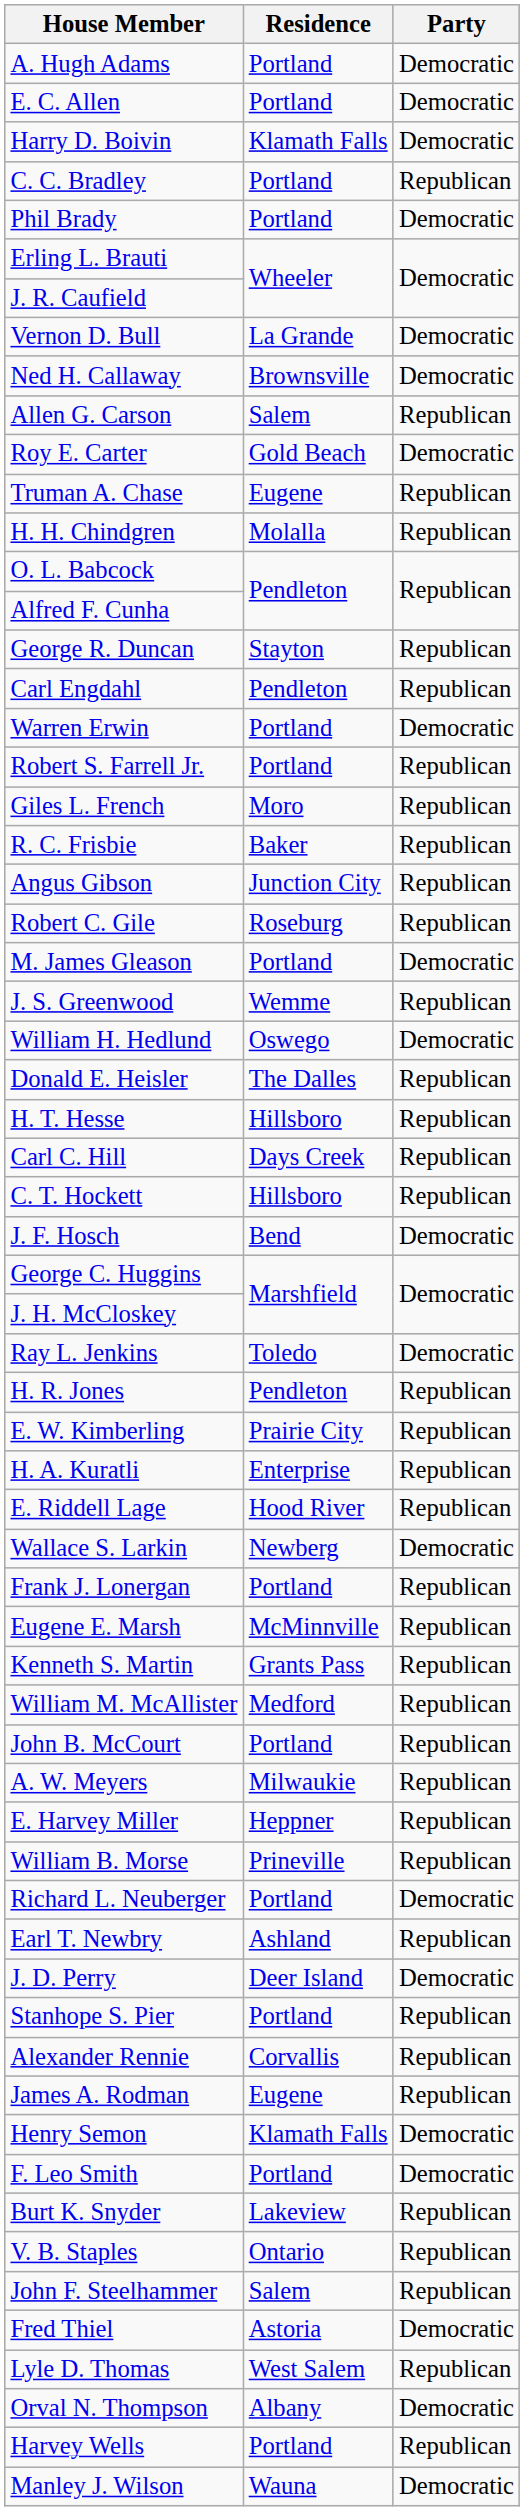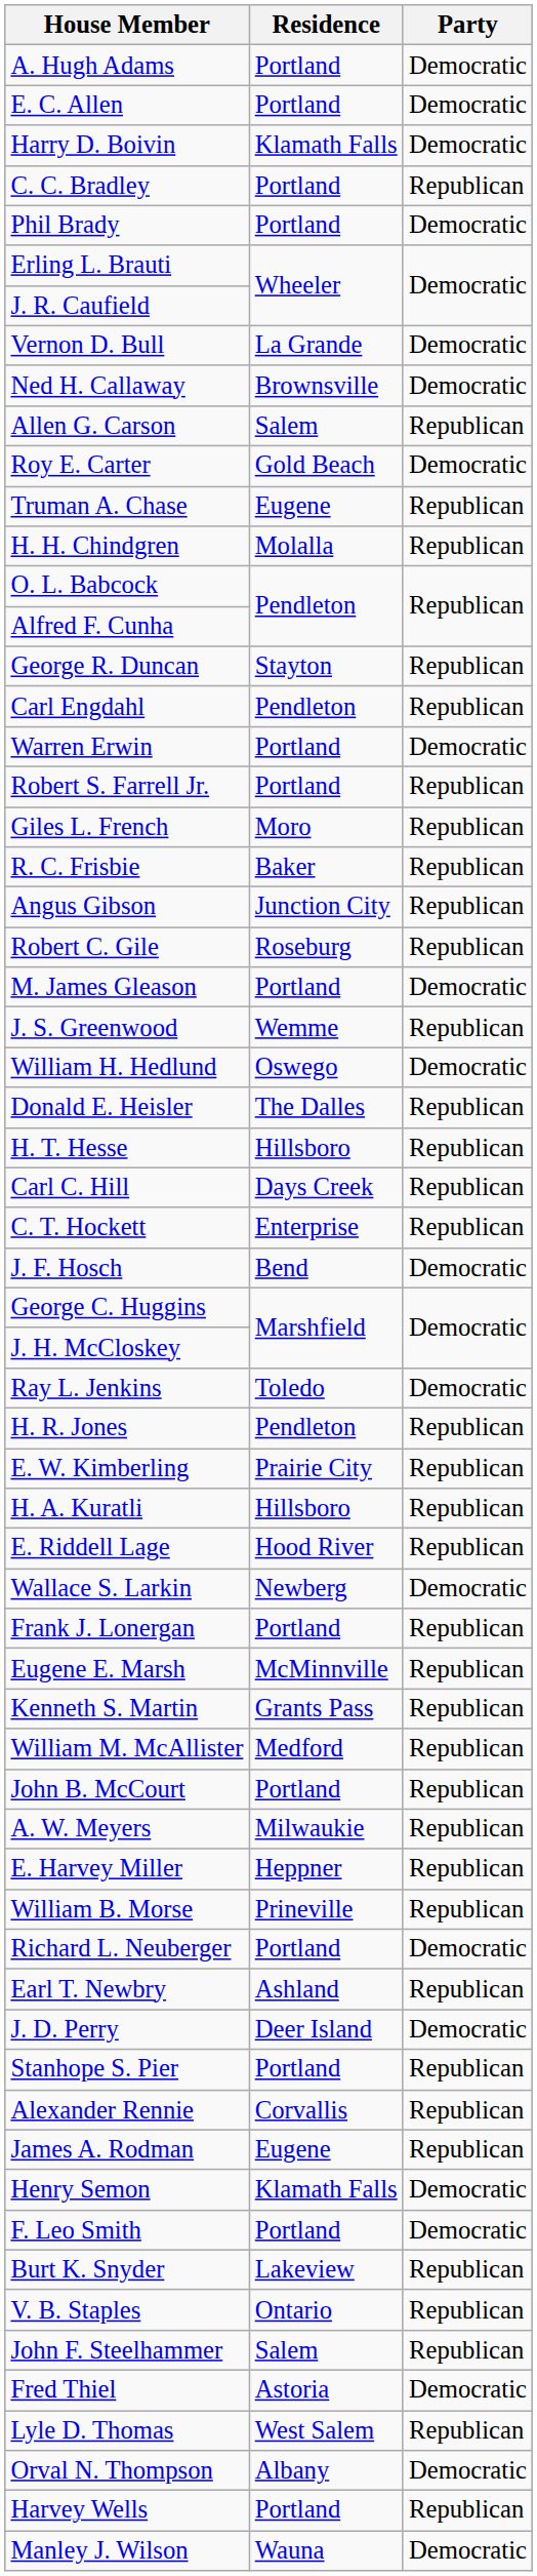C. T. Hockett | Residence: Hillsboro -> Enterprise
H. A. Kuratli | Residence: Enterprise -> Hillsboro
